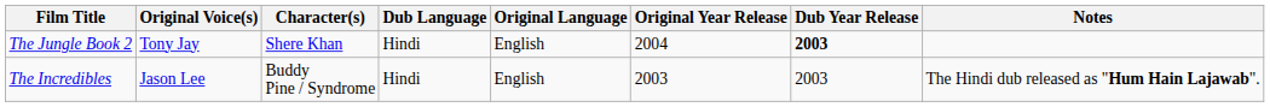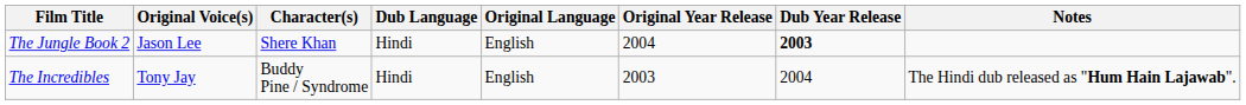The Jungle Book 2 | Original Voice(s): Tony Jay -> Jason Lee
The Incredibles | Original Voice(s): Jason Lee -> Tony Jay
The Incredibles | Dub Year Release: 2003 -> 2004
